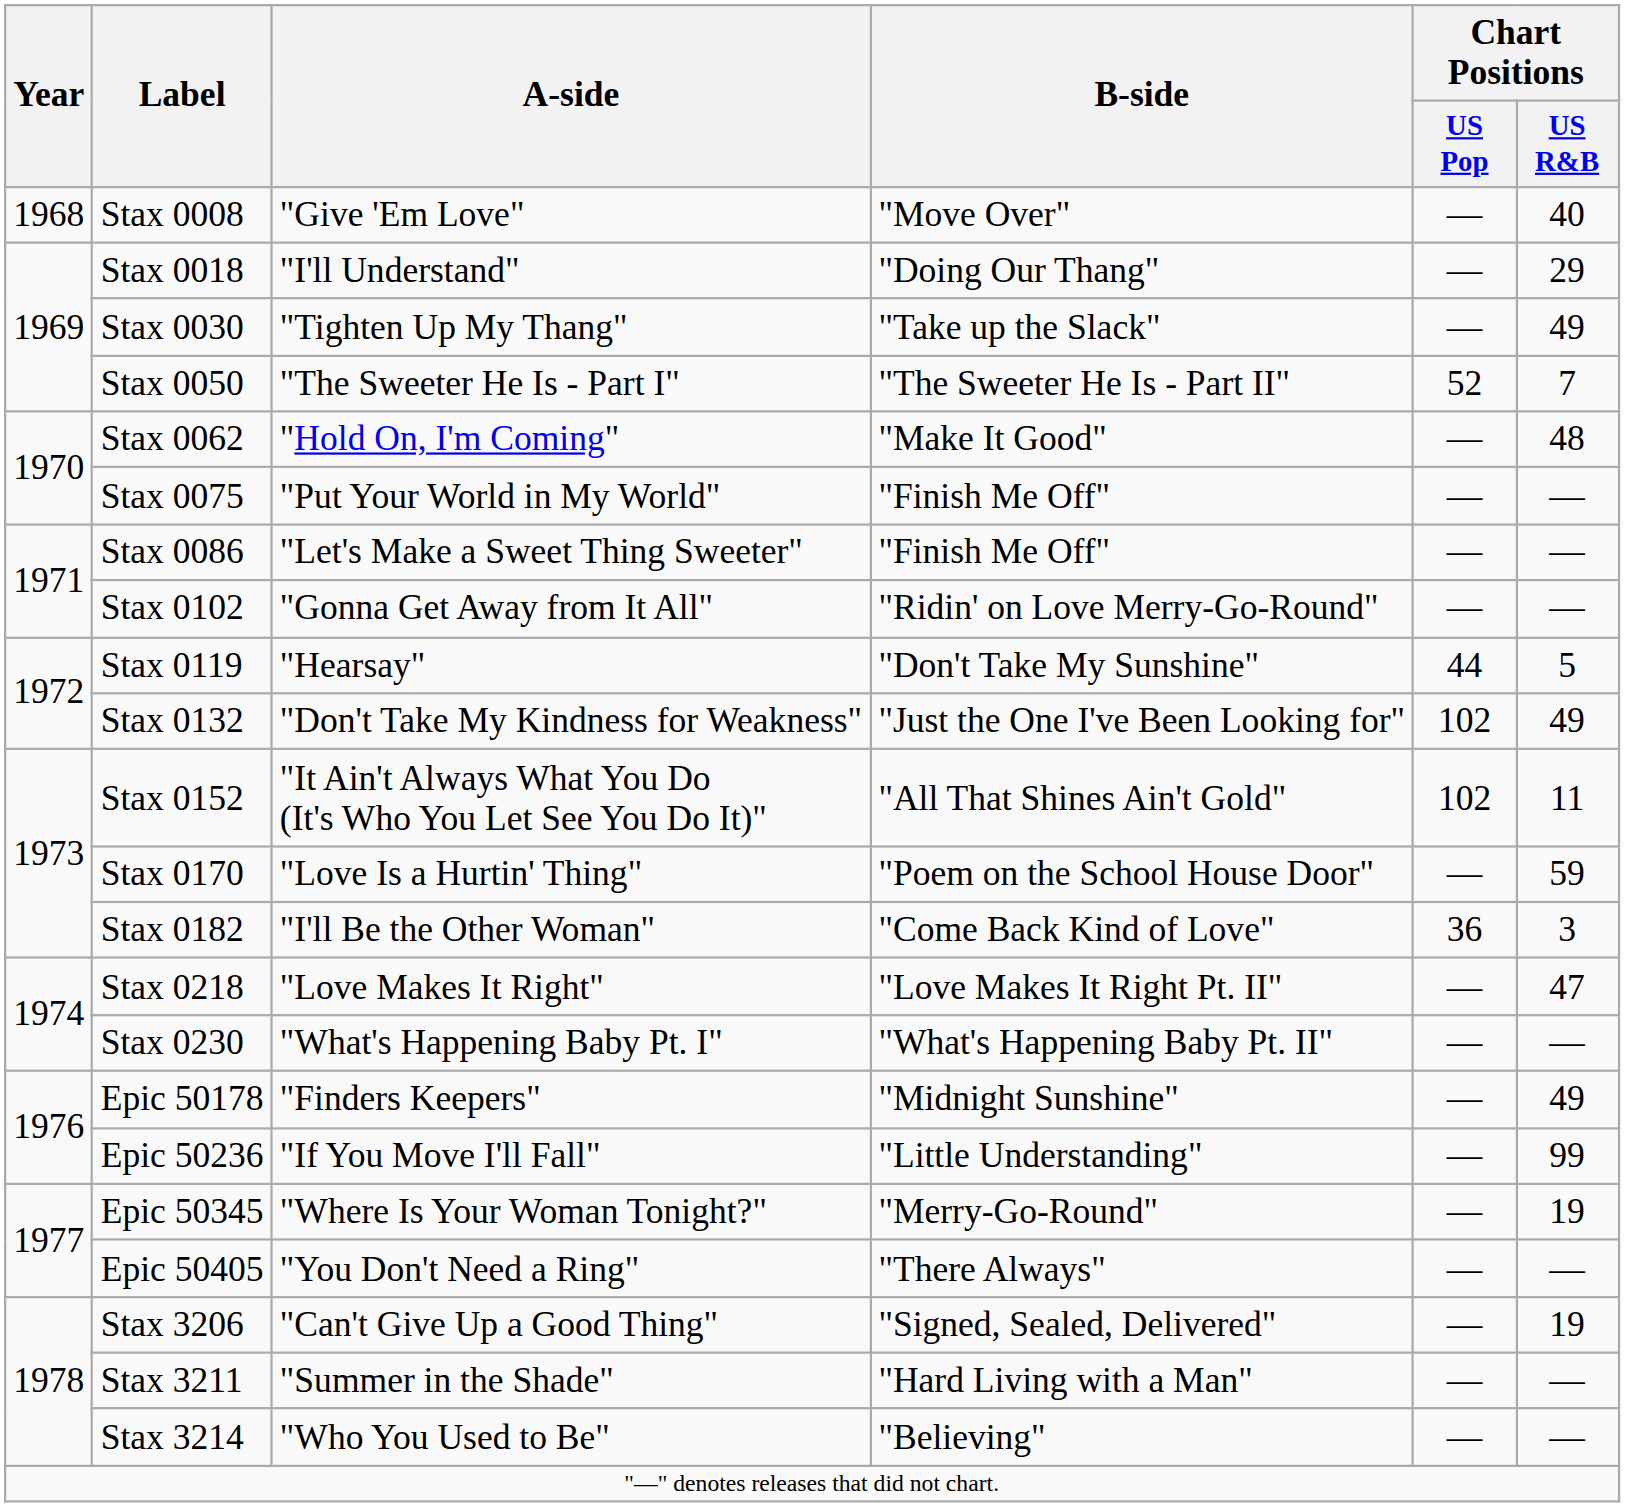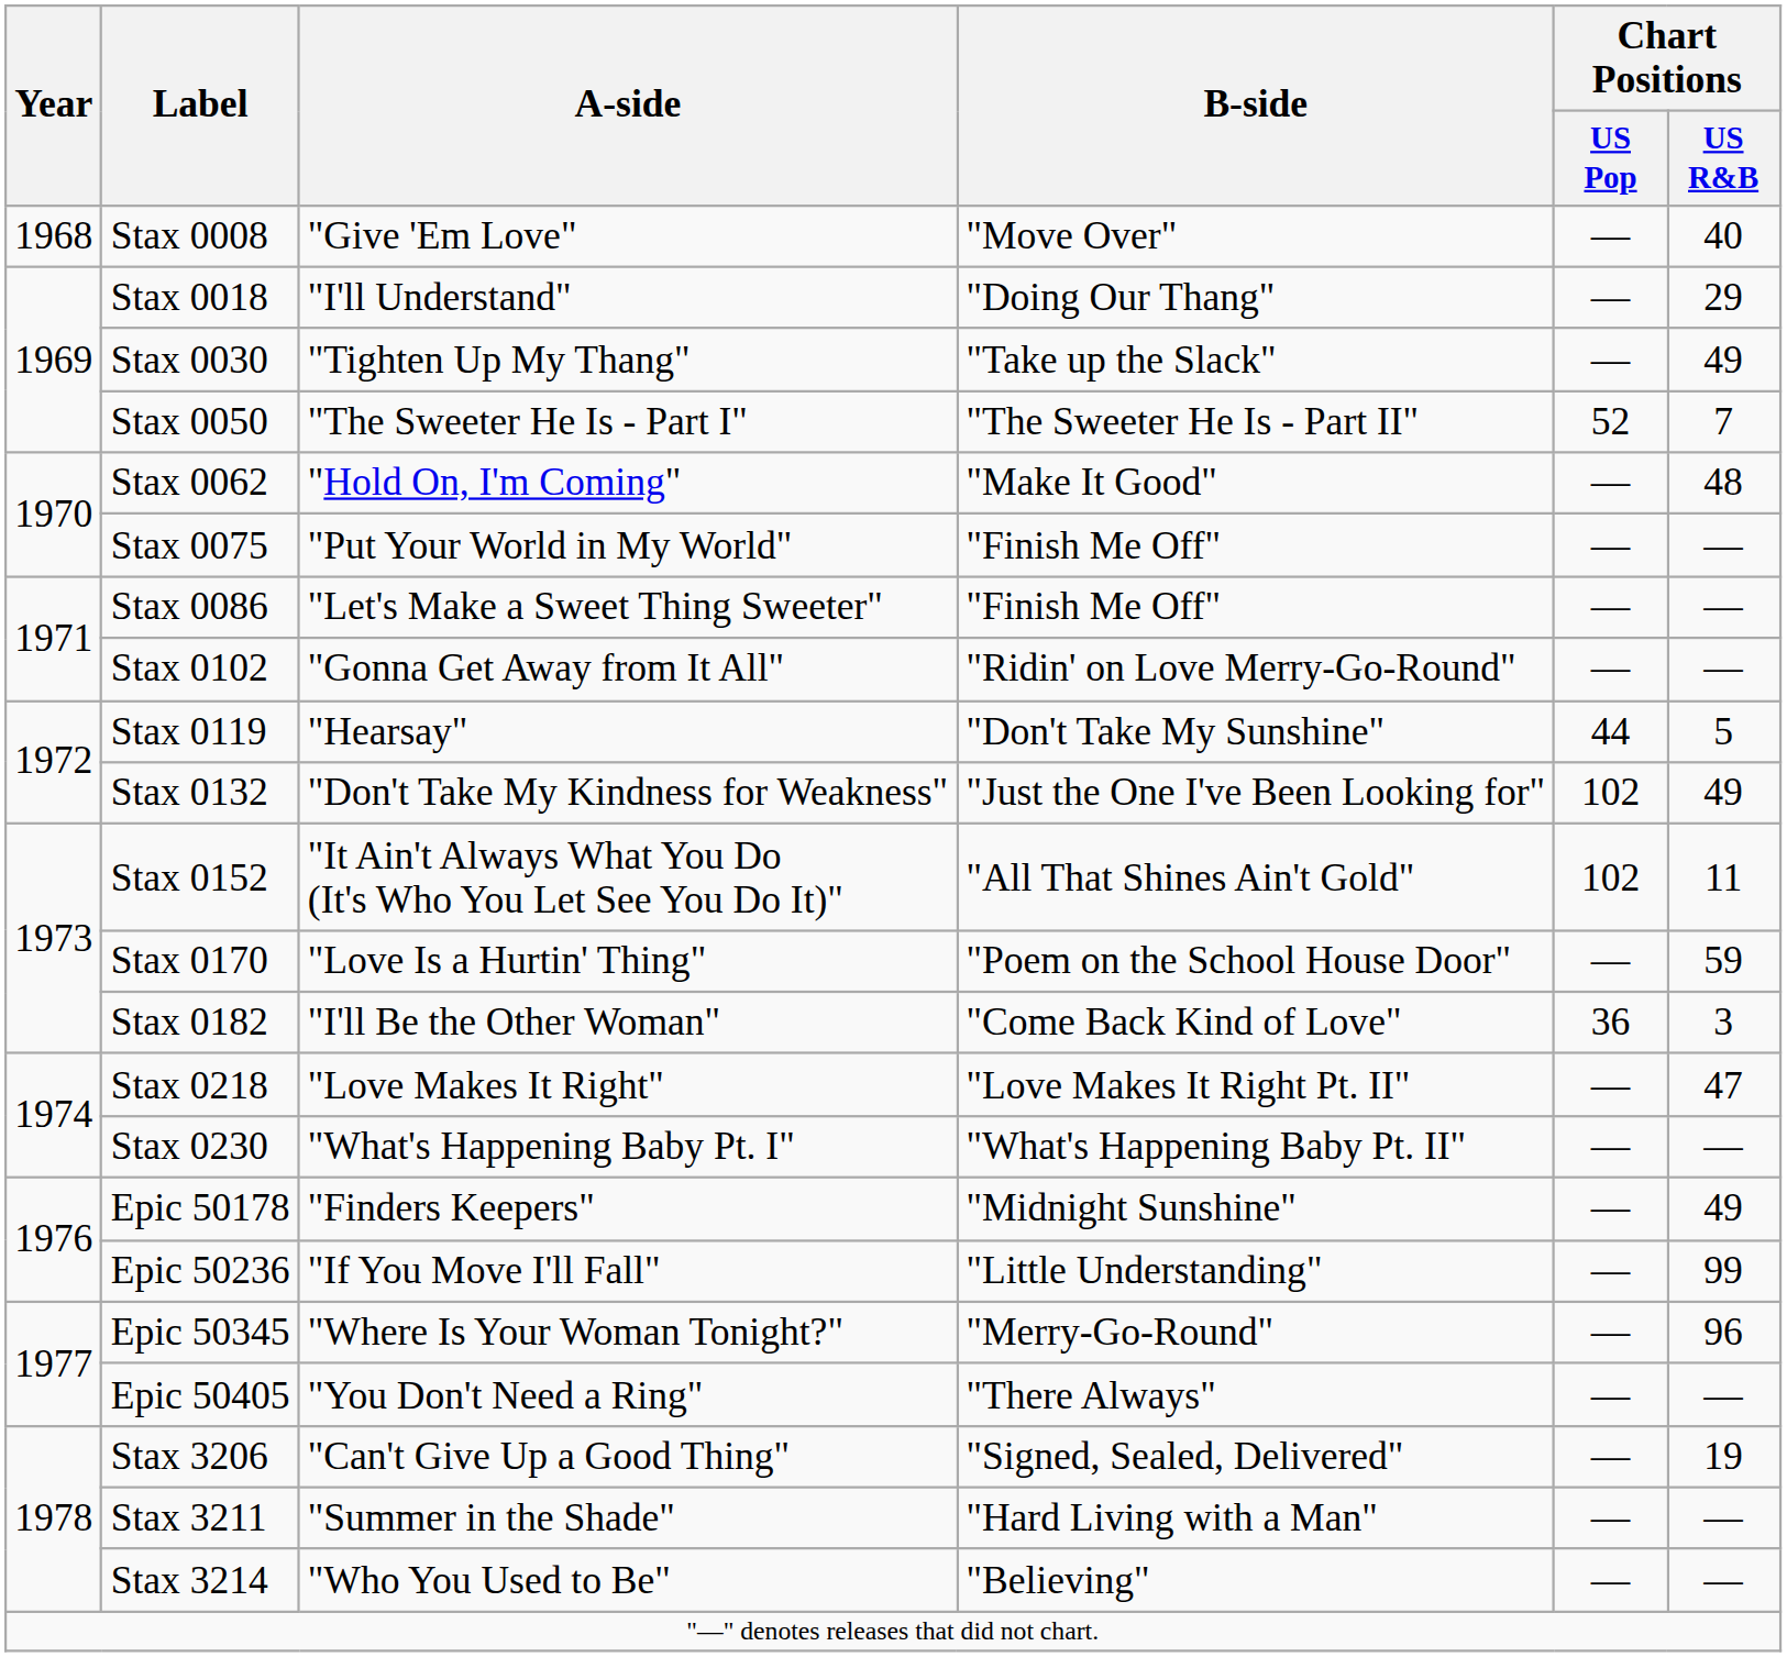Epic 50345 | Chart Positions / US R&B: 19 -> 96
